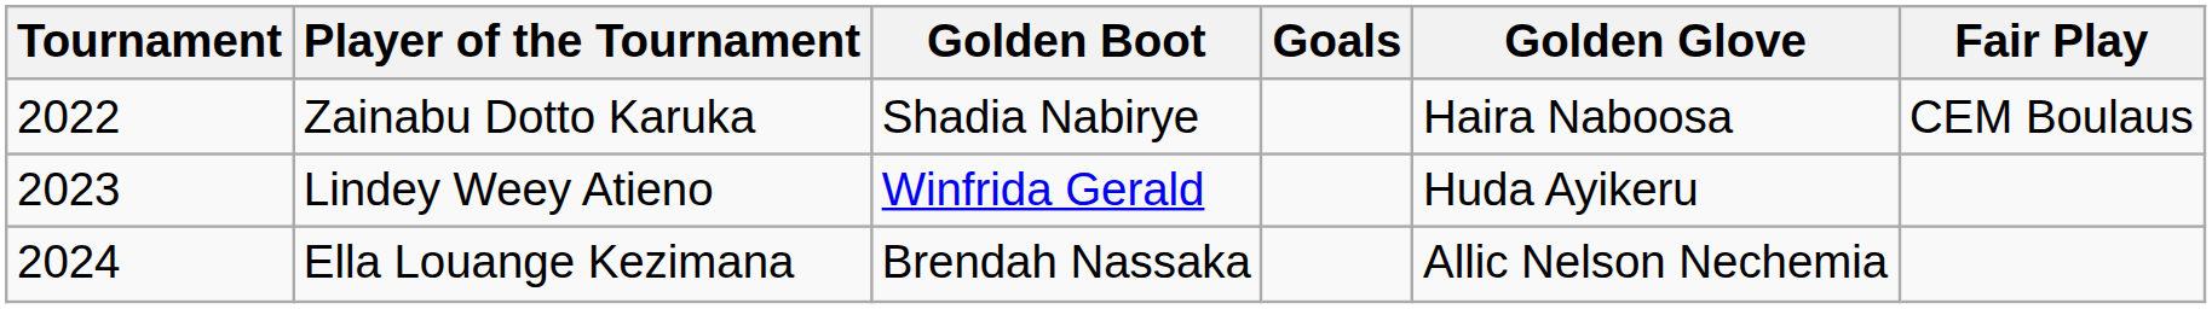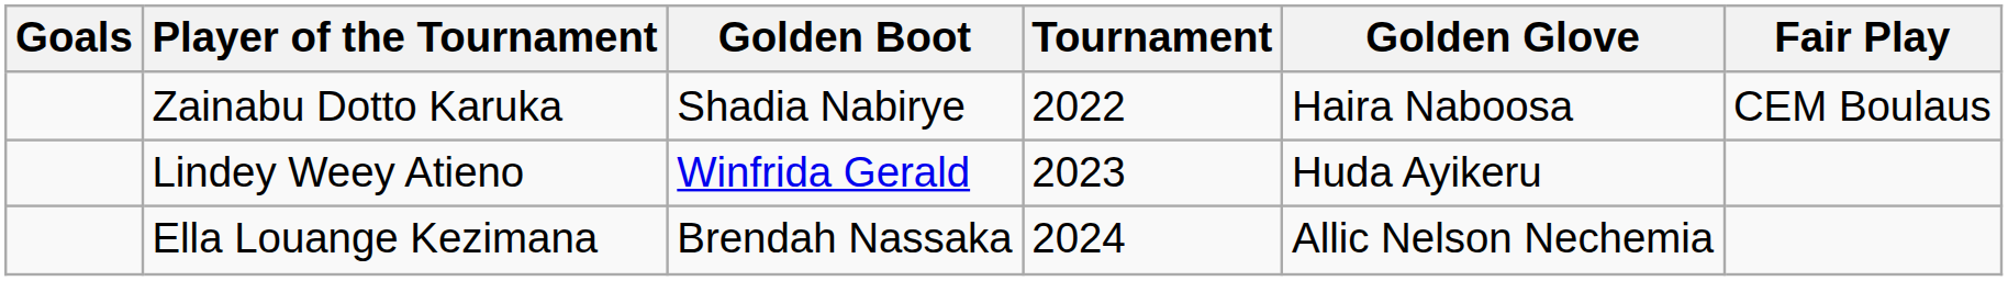columns swapped: Tournament <-> Goals
